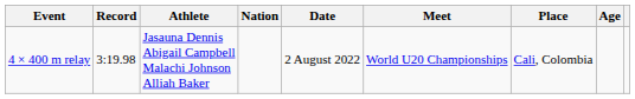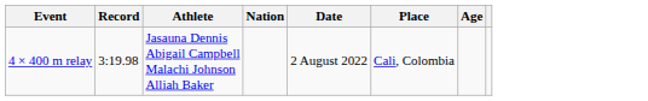- column: Meet | World U20 Championships
